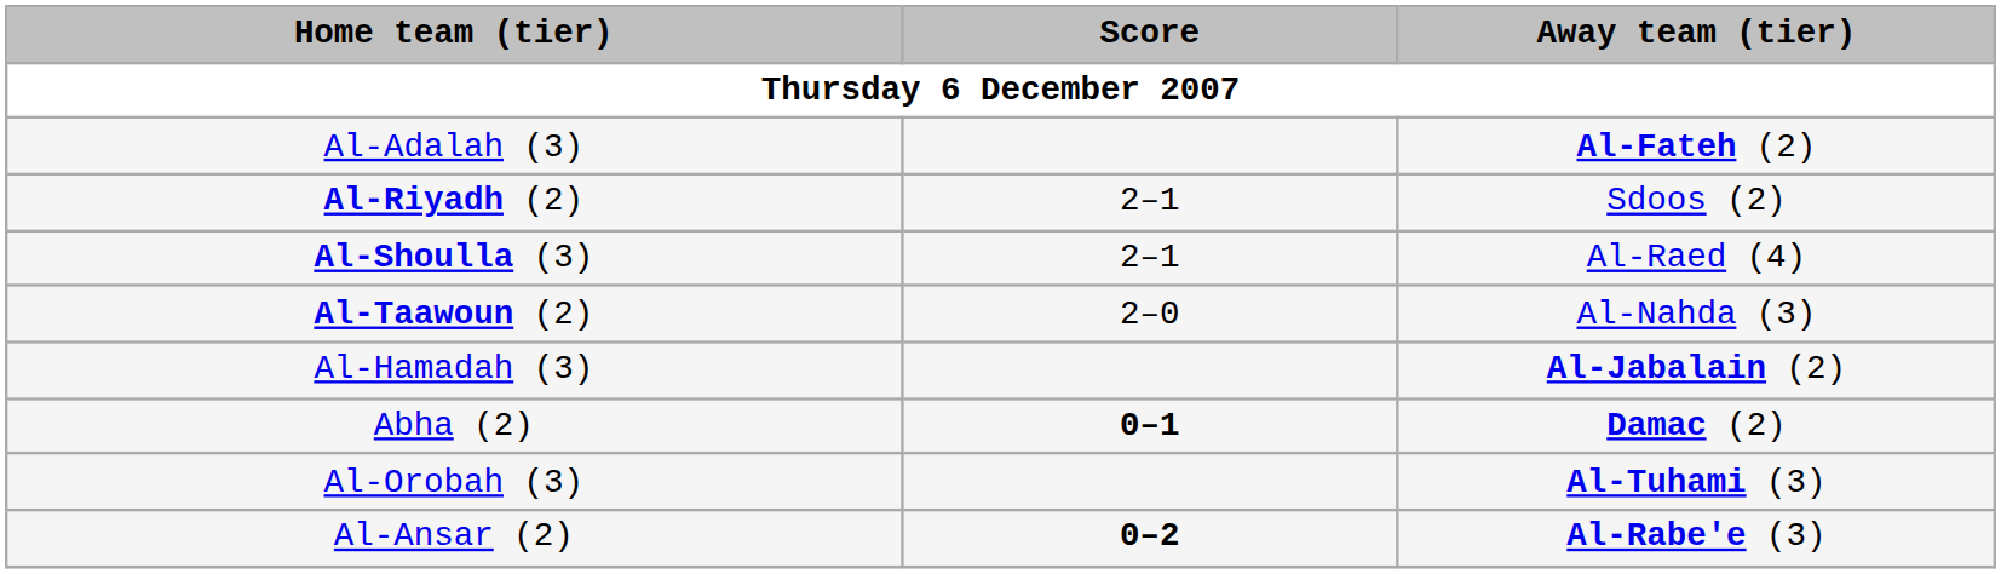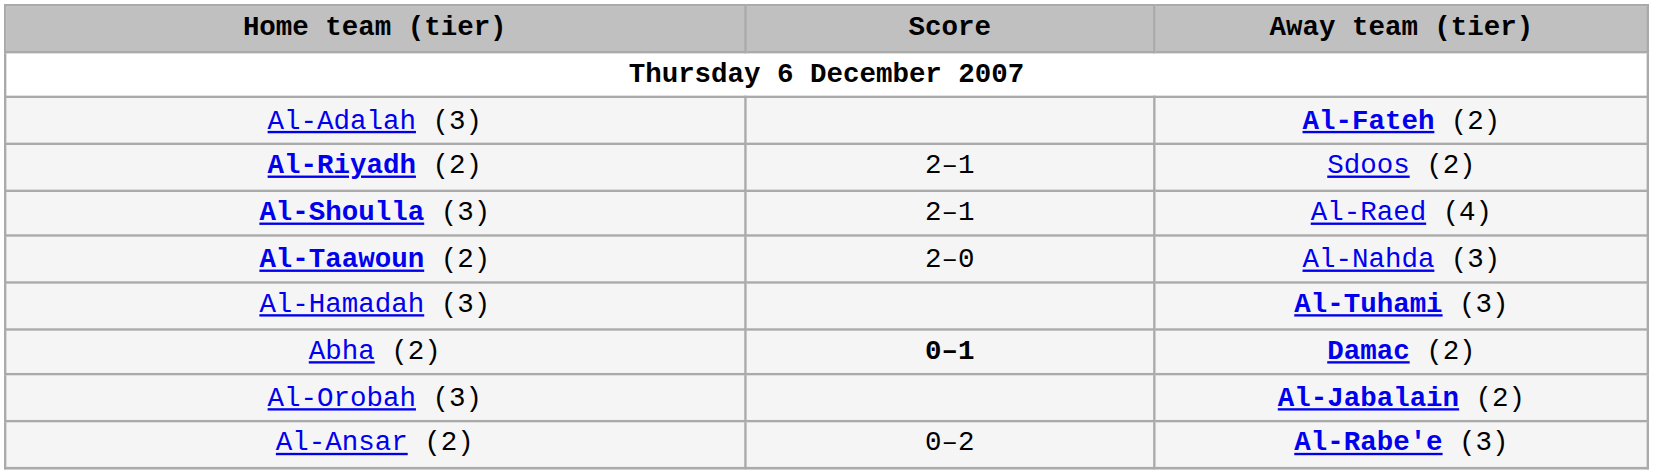Al-Hamadah (3) | Away team (tier): Al-Jabalain (2) -> Al-Tuhami (3)
Al-Orobah (3) | Away team (tier): Al-Tuhami (3) -> Al-Jabalain (2)
Al-Ansar (2) | Score: bold -> normal
